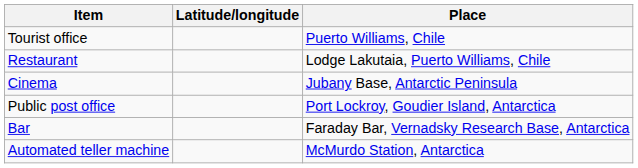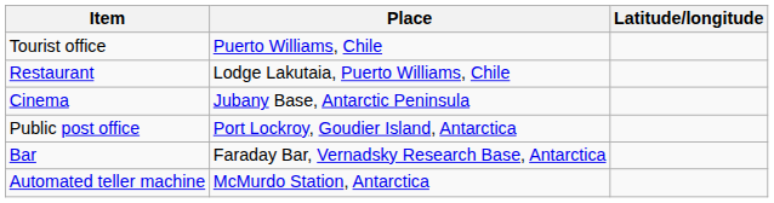columns swapped: Place <-> Latitude/longitude
